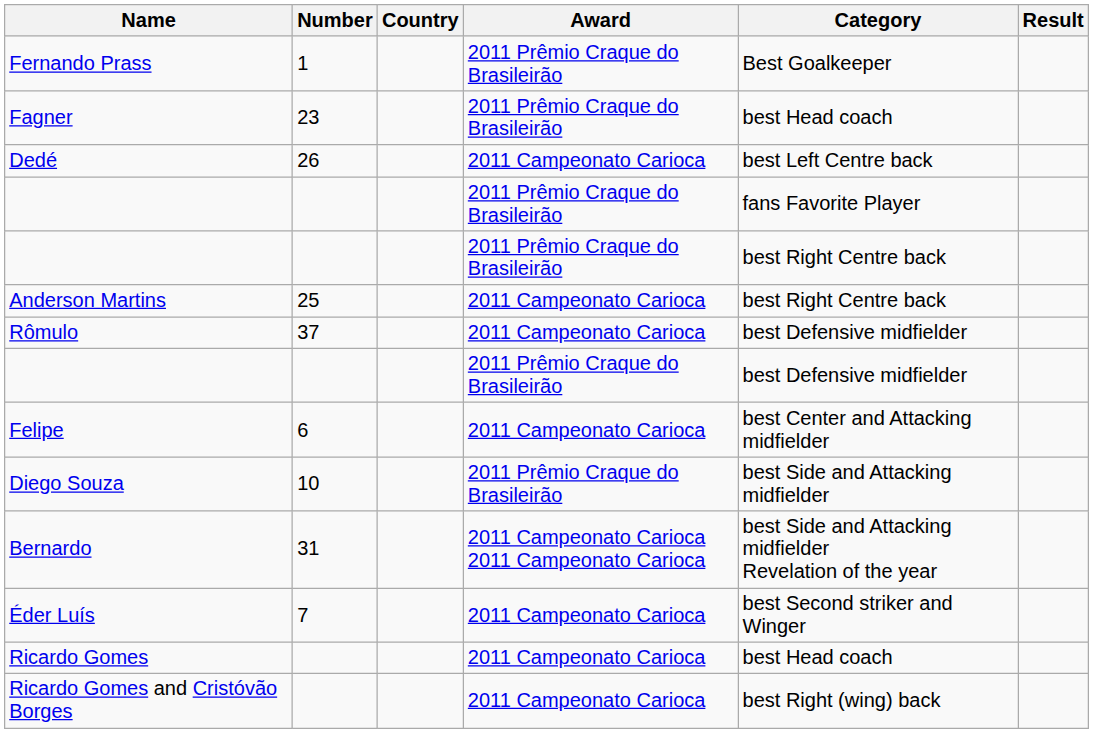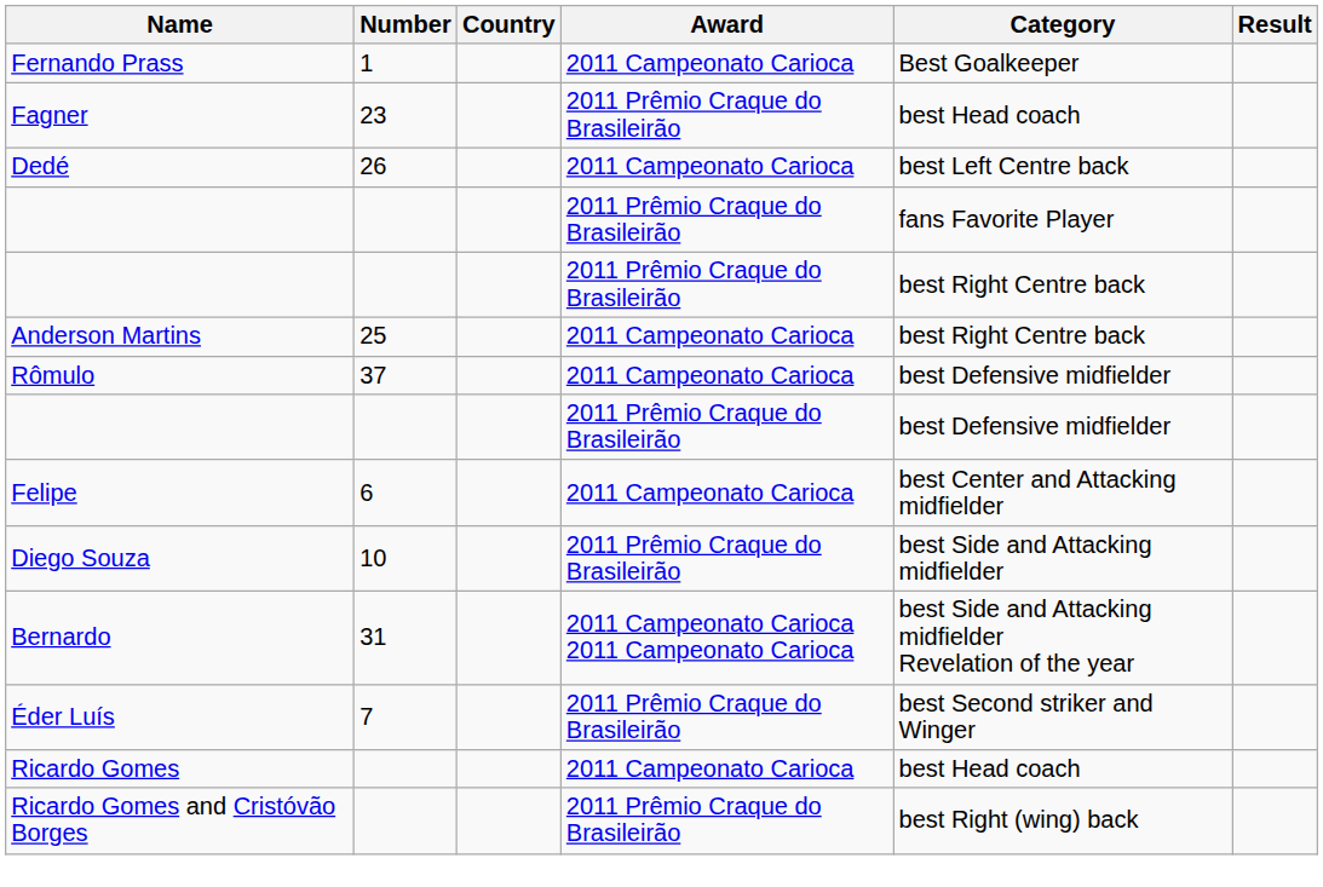Fernando Prass | Award: 2011 Prêmio Craque do Brasileirão -> 2011 Campeonato Carioca
Éder Luís | Award: 2011 Campeonato Carioca -> 2011 Prêmio Craque do Brasileirão
Ricardo Gomes and Cristóvão Borges | Award: 2011 Campeonato Carioca -> 2011 Prêmio Craque do Brasileirão
